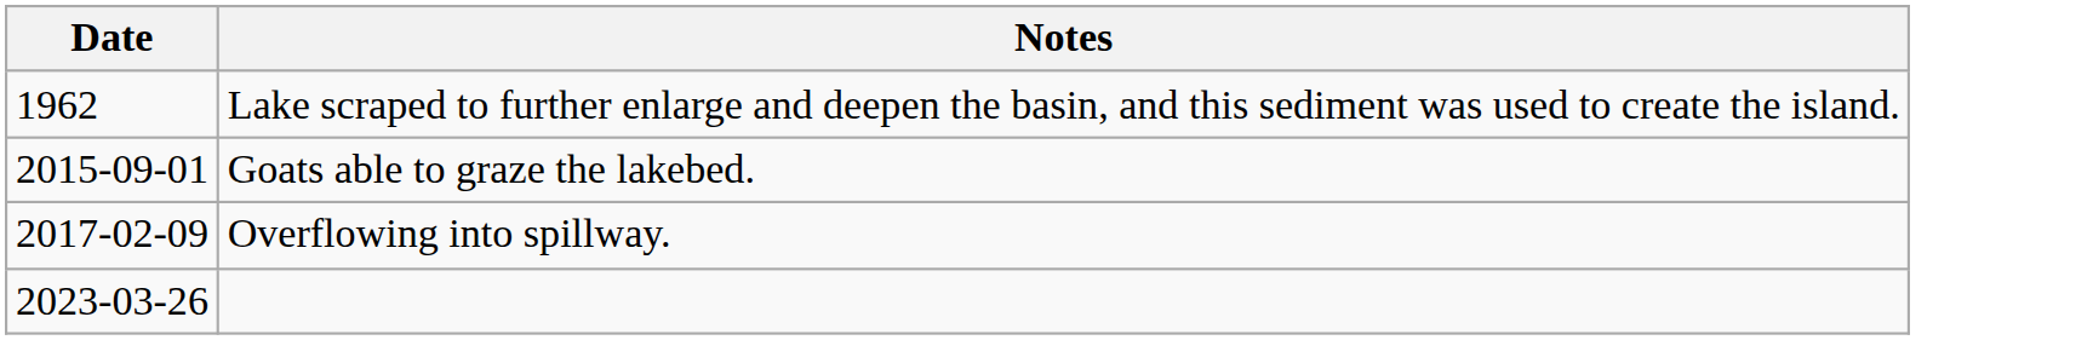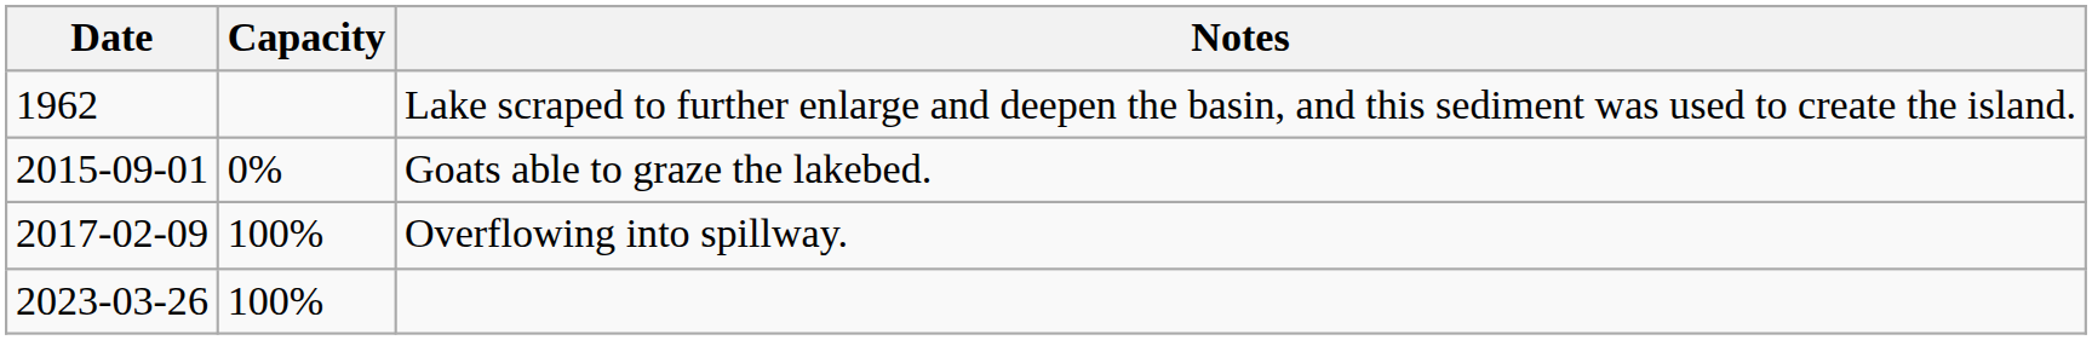+ column: Capacity | 0% | 100% | 100%
